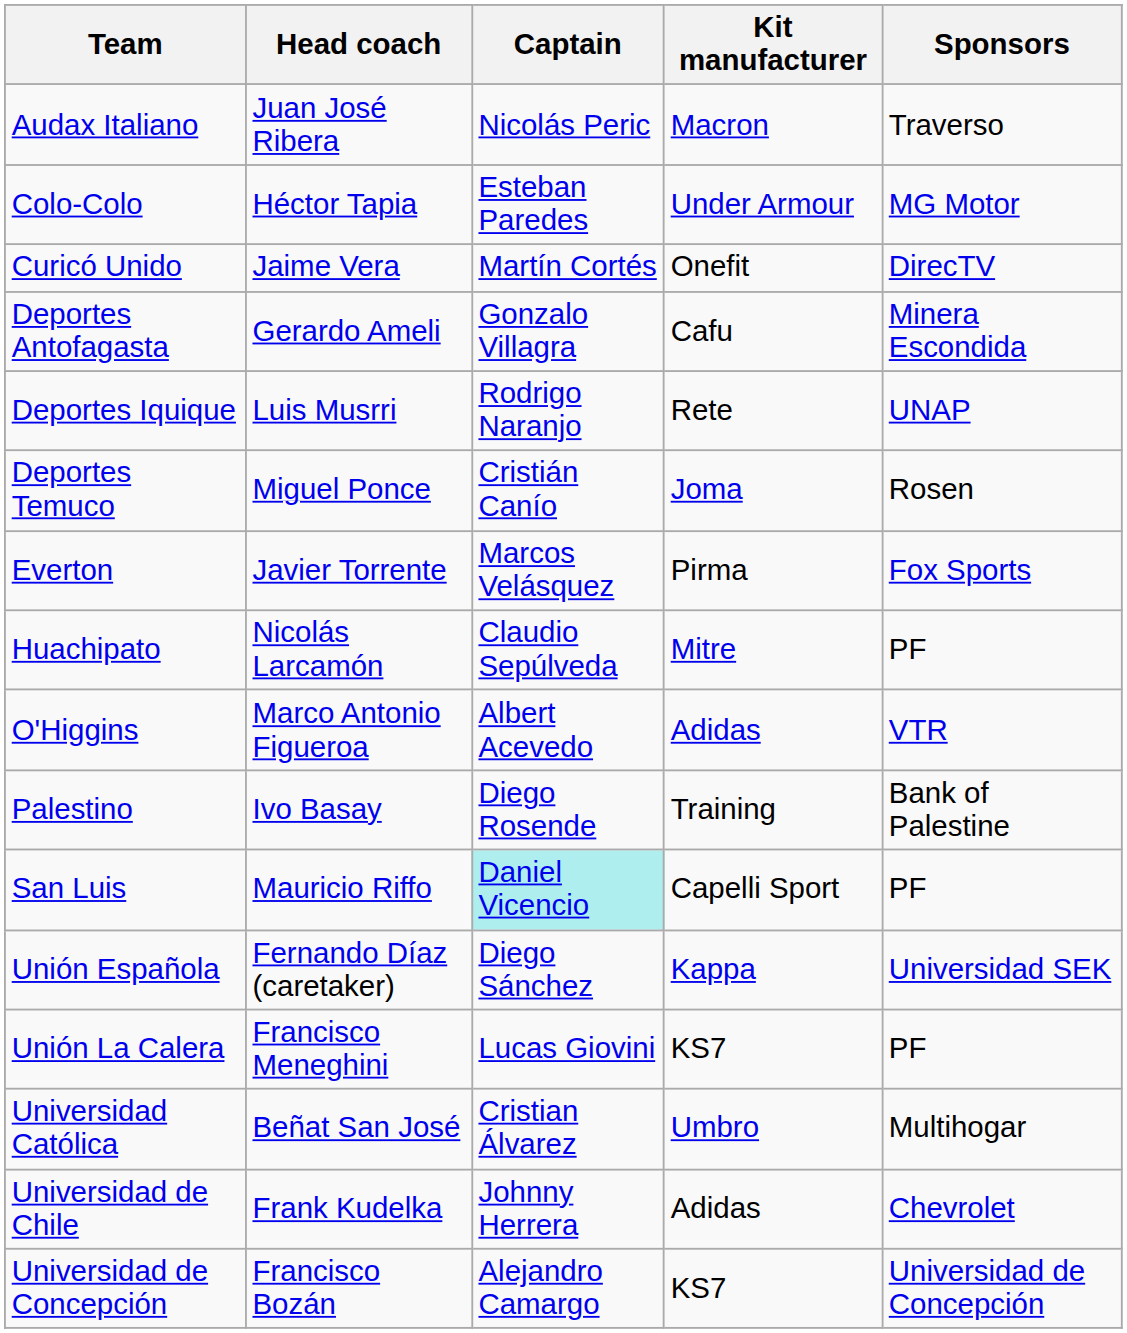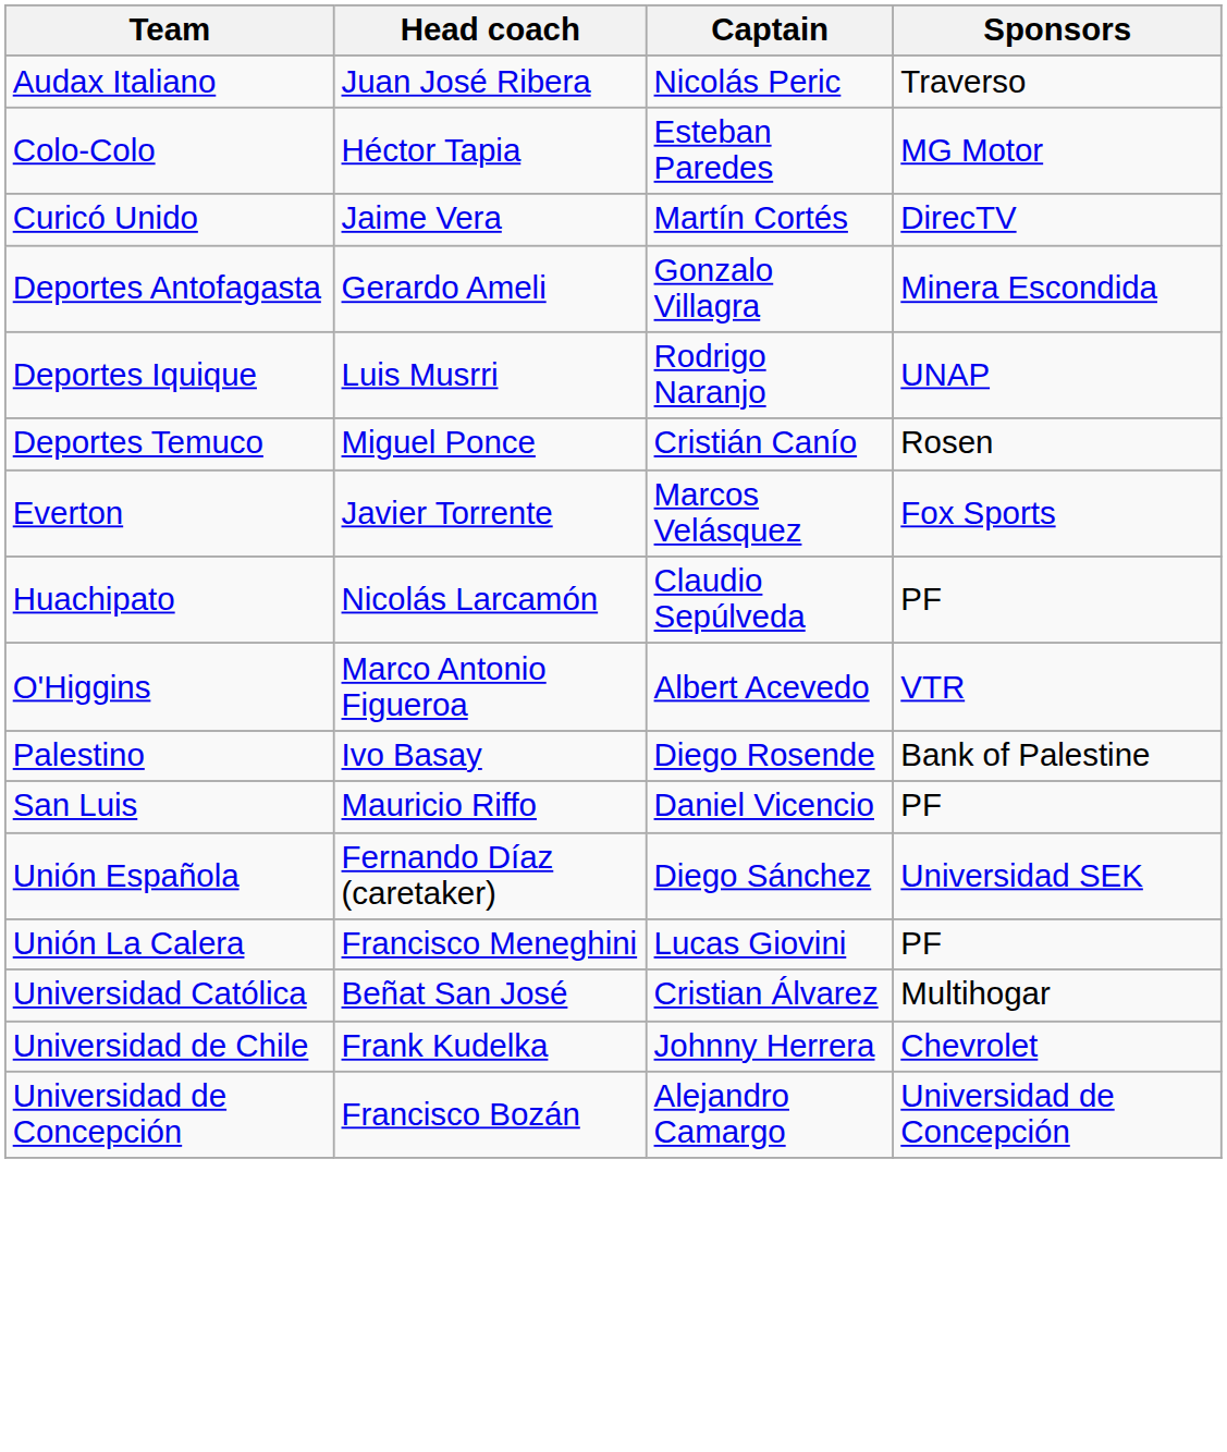- column: Kit manufacturer | Macron | Under Armour | Onefit | Cafu | Rete | Joma | Pirma | Mitre | Adidas | Training | Capelli Sport | Kappa | KS7 | Umbro | Adidas | KS7
San Luis | Captain: paleturquoise background -> no background
